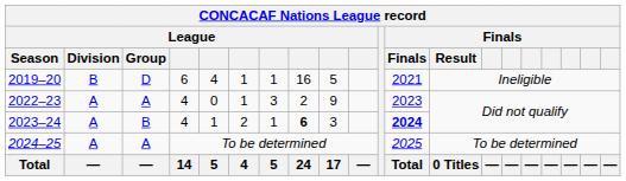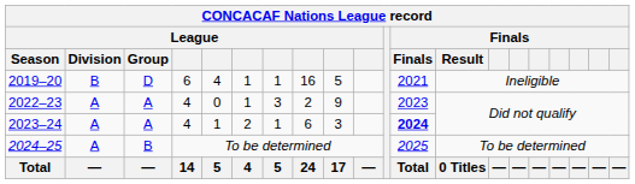2023–24 | League / Group: B -> A
2023–24 | column 8: bold -> normal
2024–25 | League / Group: A -> B
